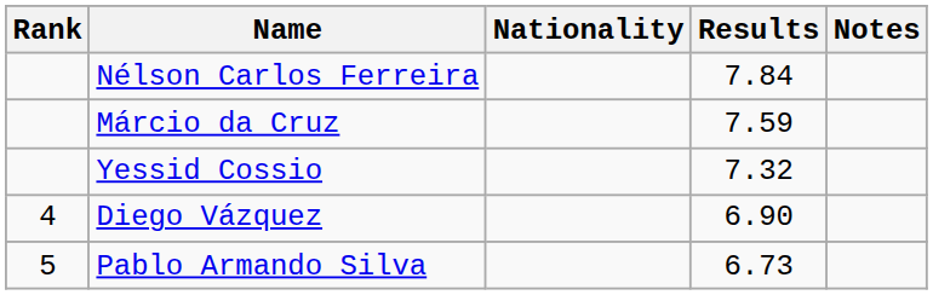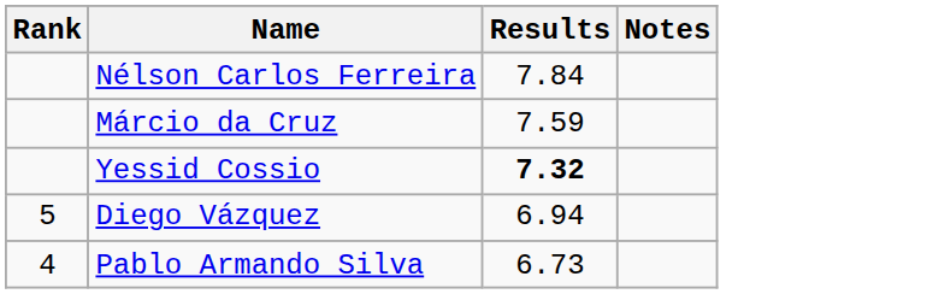- column: Nationality
Yessid Cossio | Results: normal -> bold
Diego Vázquez | Rank: 4 -> 5
Diego Vázquez | Results: 6.90 -> 6.94
Pablo Armando Silva | Rank: 5 -> 4
